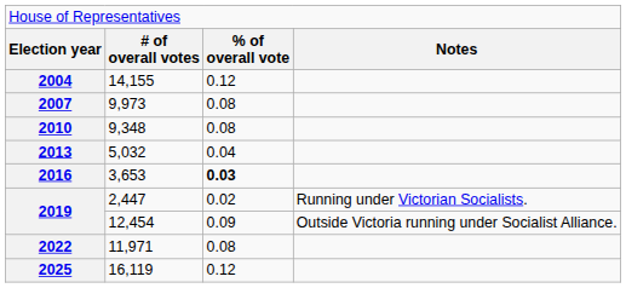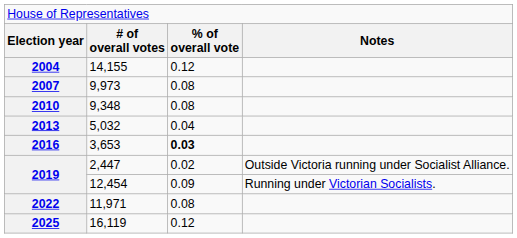2,447 | column 4: Running under Victorian Socialists. -> Outside Victoria running under Socialist Alliance.
12,454 | column 4: Outside Victoria running under Socialist Alliance. -> Running under Victorian Socialists.
